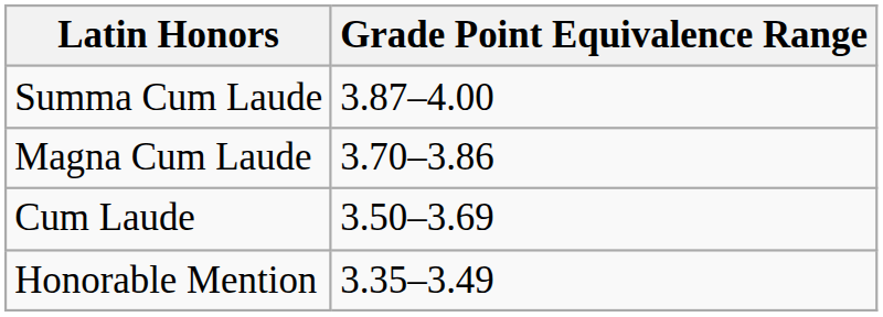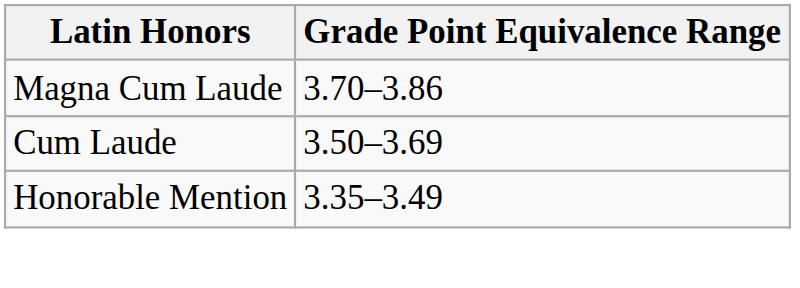- row: Summa Cum Laude | 3.87–4.00
